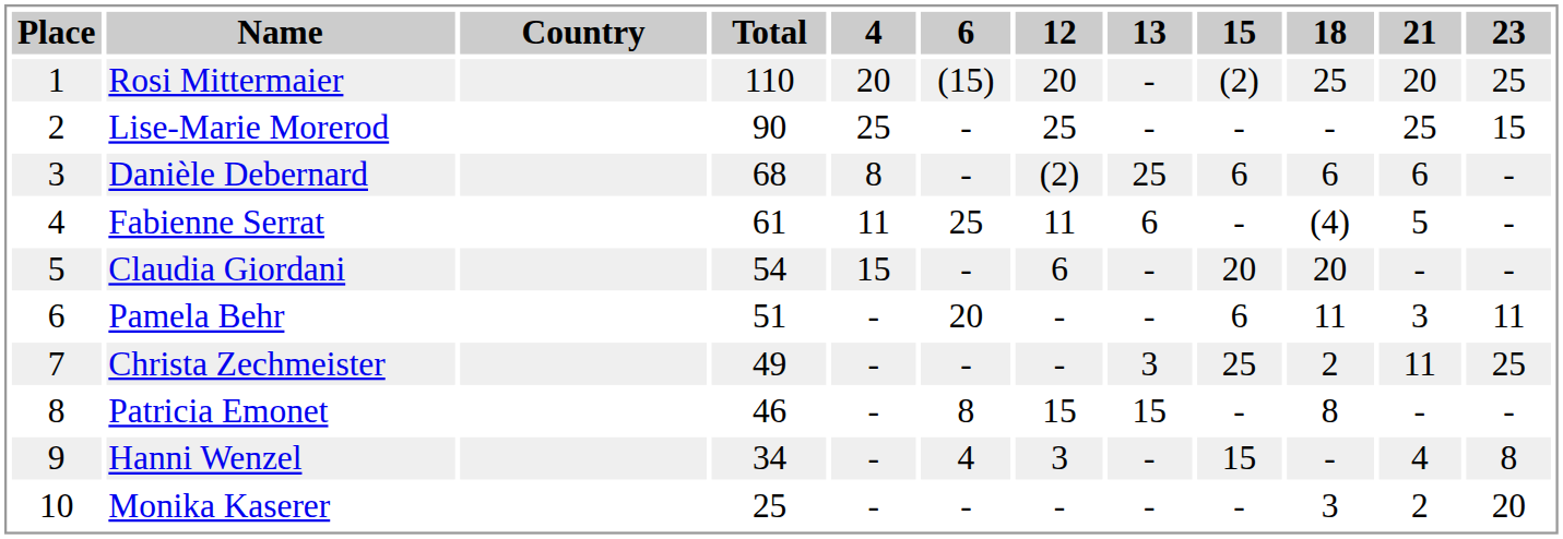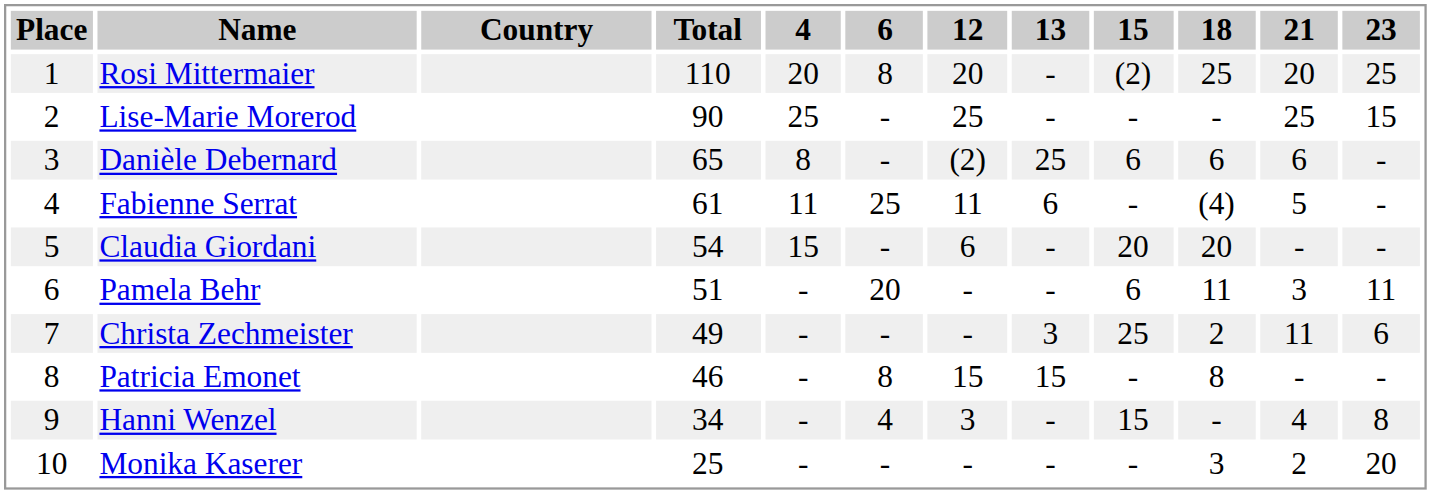Rosi Mittermaier | 6: (15) -> 8
Danièle Debernard | Total: 68 -> 65
Christa Zechmeister | 23: 25 -> 6
